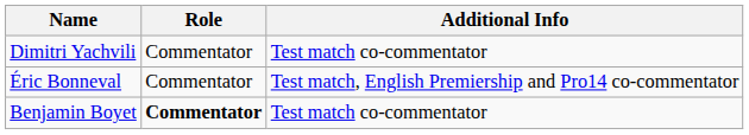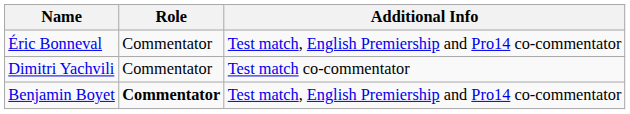rows swapped: Éric Bonneval <-> Dimitri Yachvili
Benjamin Boyet | Additional Info: Test match co-commentator -> Test match, English Premiership and Pro14 co-commentator
